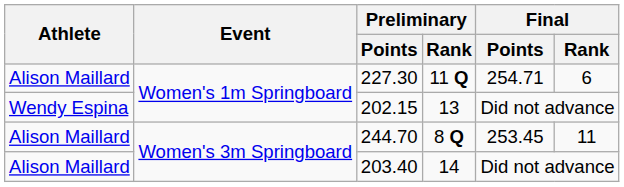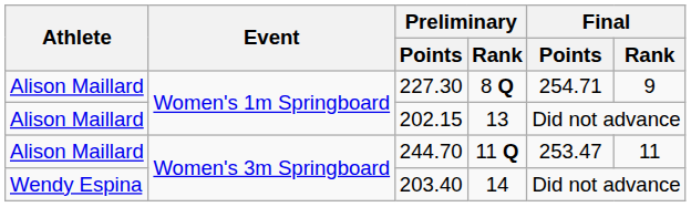227.30 | Preliminary / Rank: 11 Q -> 8 Q
227.30 | Final / Rank: 6 -> 9
202.15 | Athlete: Wendy Espina -> Alison Maillard
244.70 | Preliminary / Rank: 8 Q -> 11 Q
244.70 | Final / Points: 253.45 -> 253.47
203.40 | Athlete: Alison Maillard -> Wendy Espina
